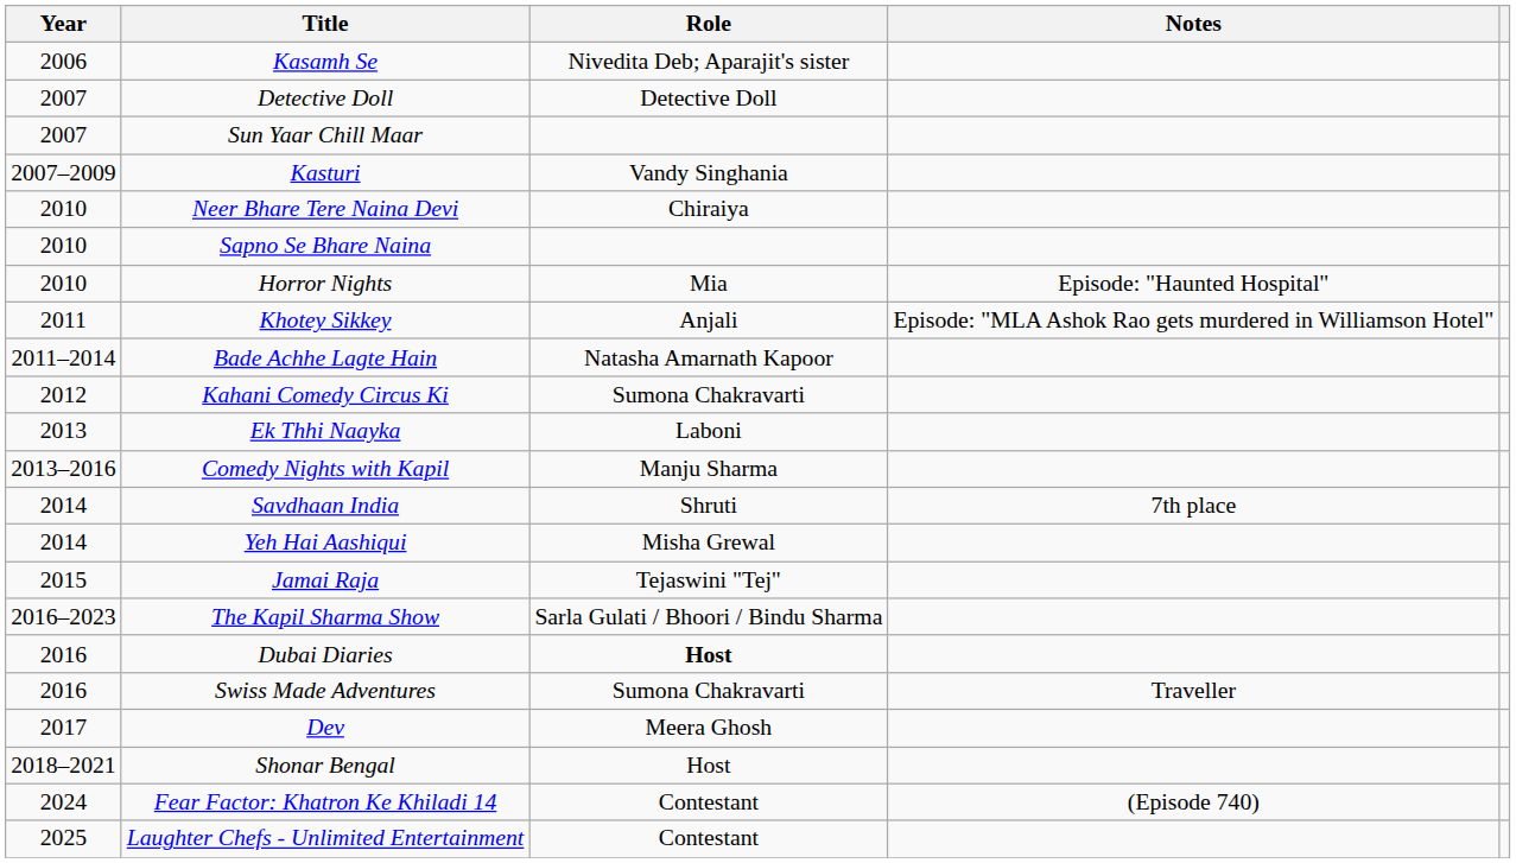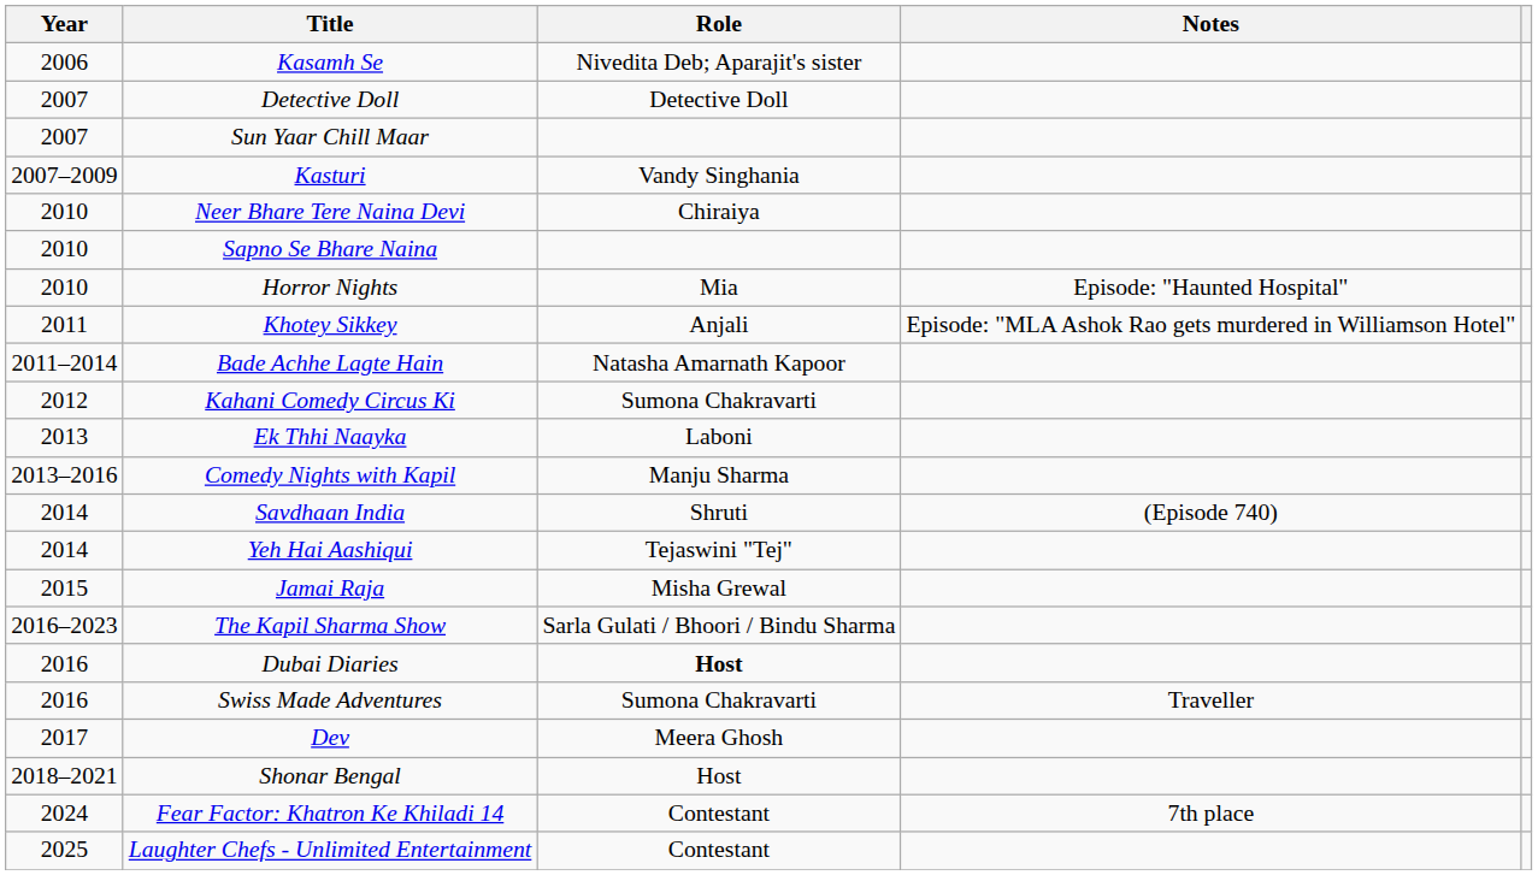Savdhaan India | Notes: 7th place -> (Episode 740)
Yeh Hai Aashiqui | Role: Misha Grewal -> Tejaswini "Tej"
Jamai Raja | Role: Tejaswini "Tej" -> Misha Grewal
Fear Factor: Khatron Ke Khiladi 14 | Notes: (Episode 740) -> 7th place
